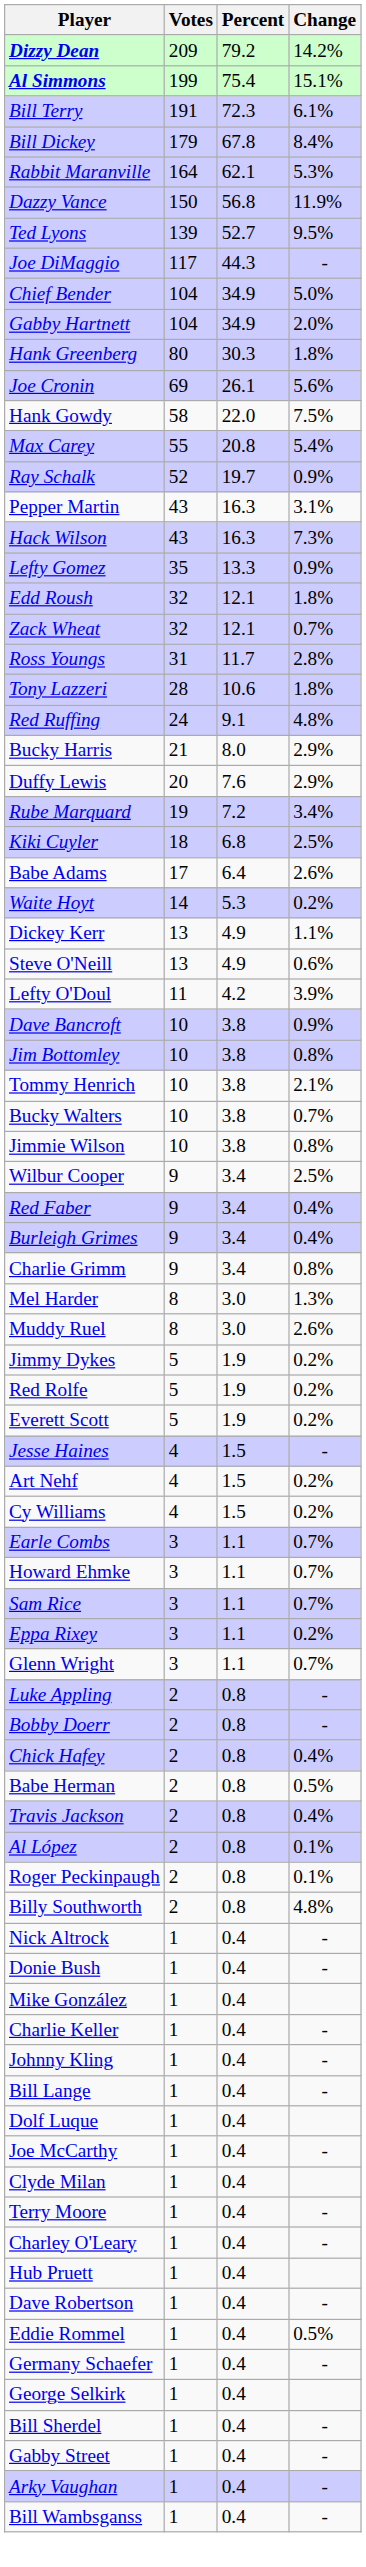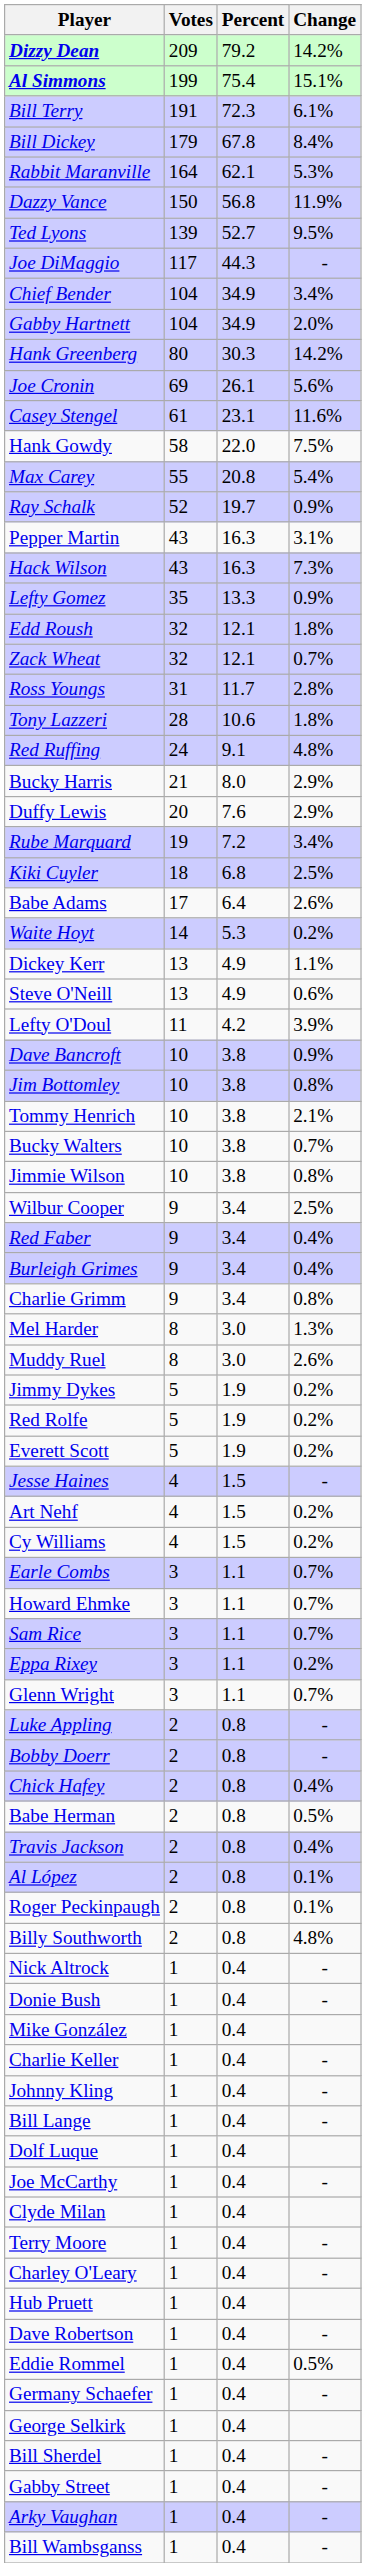Chief Bender | Change: 5.0% -> 3.4%
Hank Greenberg | Change: 1.8% -> 14.2%
+ row: Casey Stengel | 61 | 23.1 | 11.6%
